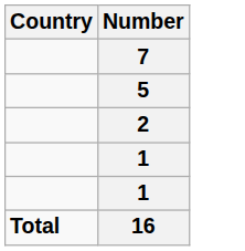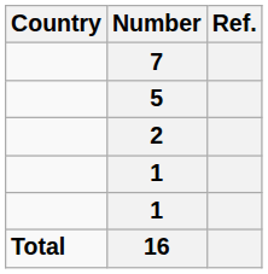+ column: Ref.
